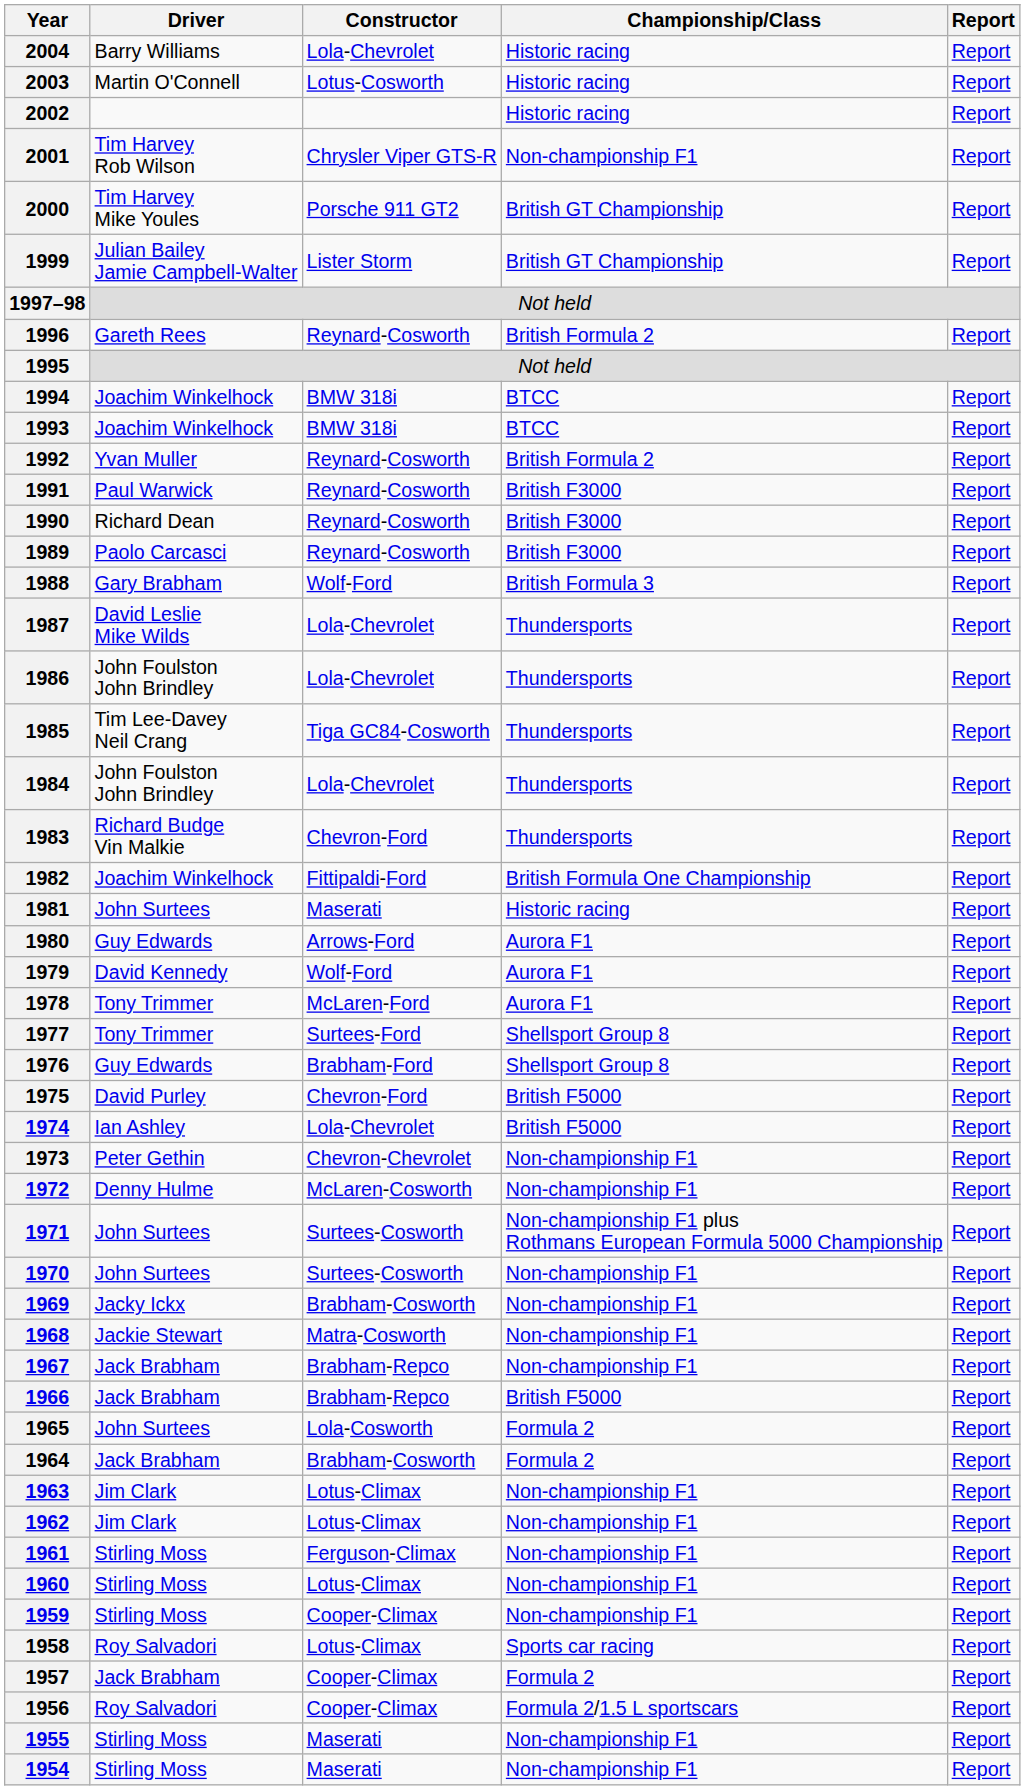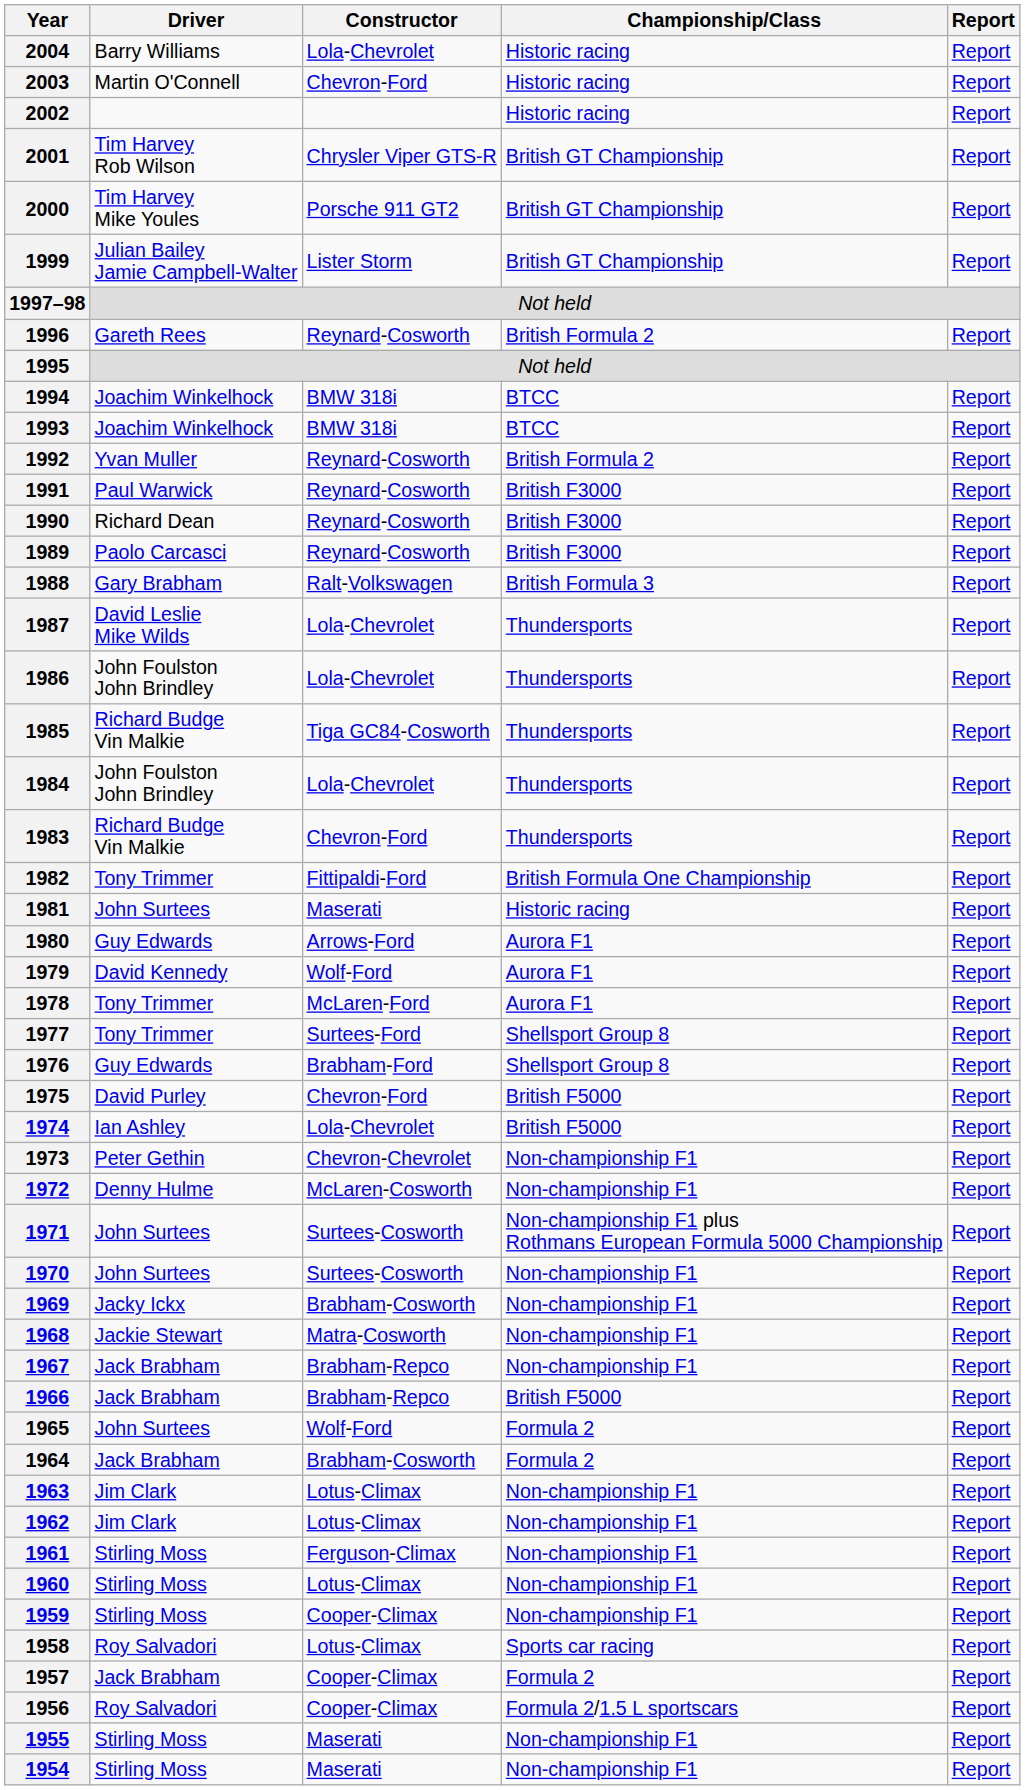2003 | Constructor: Lotus-Cosworth -> Chevron-Ford
2001 | Championship/Class: Non-championship F1 -> British GT Championship
1988 | Constructor: Wolf-Ford -> Ralt-Volkswagen
1985 | Driver: Tim Lee-Davey Neil Crang -> Richard Budge Vin Malkie
1982 | Driver: Joachim Winkelhock -> Tony Trimmer
1965 | Constructor: Lola-Cosworth -> Wolf-Ford
